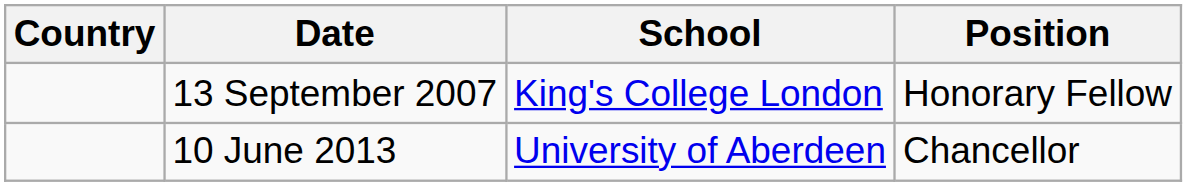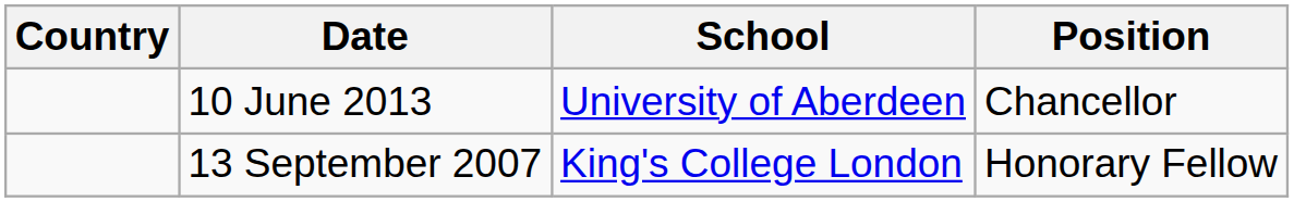rows swapped: 13 September 2007 <-> 10 June 2013
